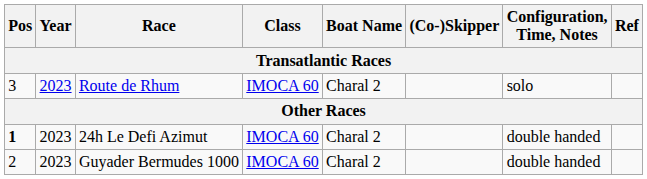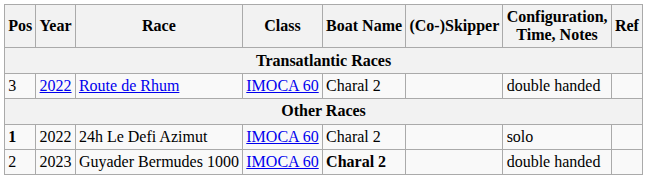Route de Rhum | Year: 2023 -> 2022
Route de Rhum | Configuration, Time, Notes: solo -> double handed
24h Le Defi Azimut | Year: 2023 -> 2022
24h Le Defi Azimut | Configuration, Time, Notes: double handed -> solo
Guyader Bermudes 1000 | Boat Name: normal -> bold
